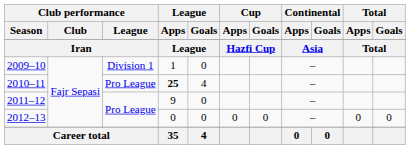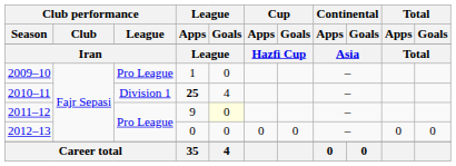2009–10 | Club performance / League: Division 1 -> Pro League
2010–11 | Club performance / League: Pro League -> Division 1
2011–12 | League / Goals: no background -> lightyellow background
